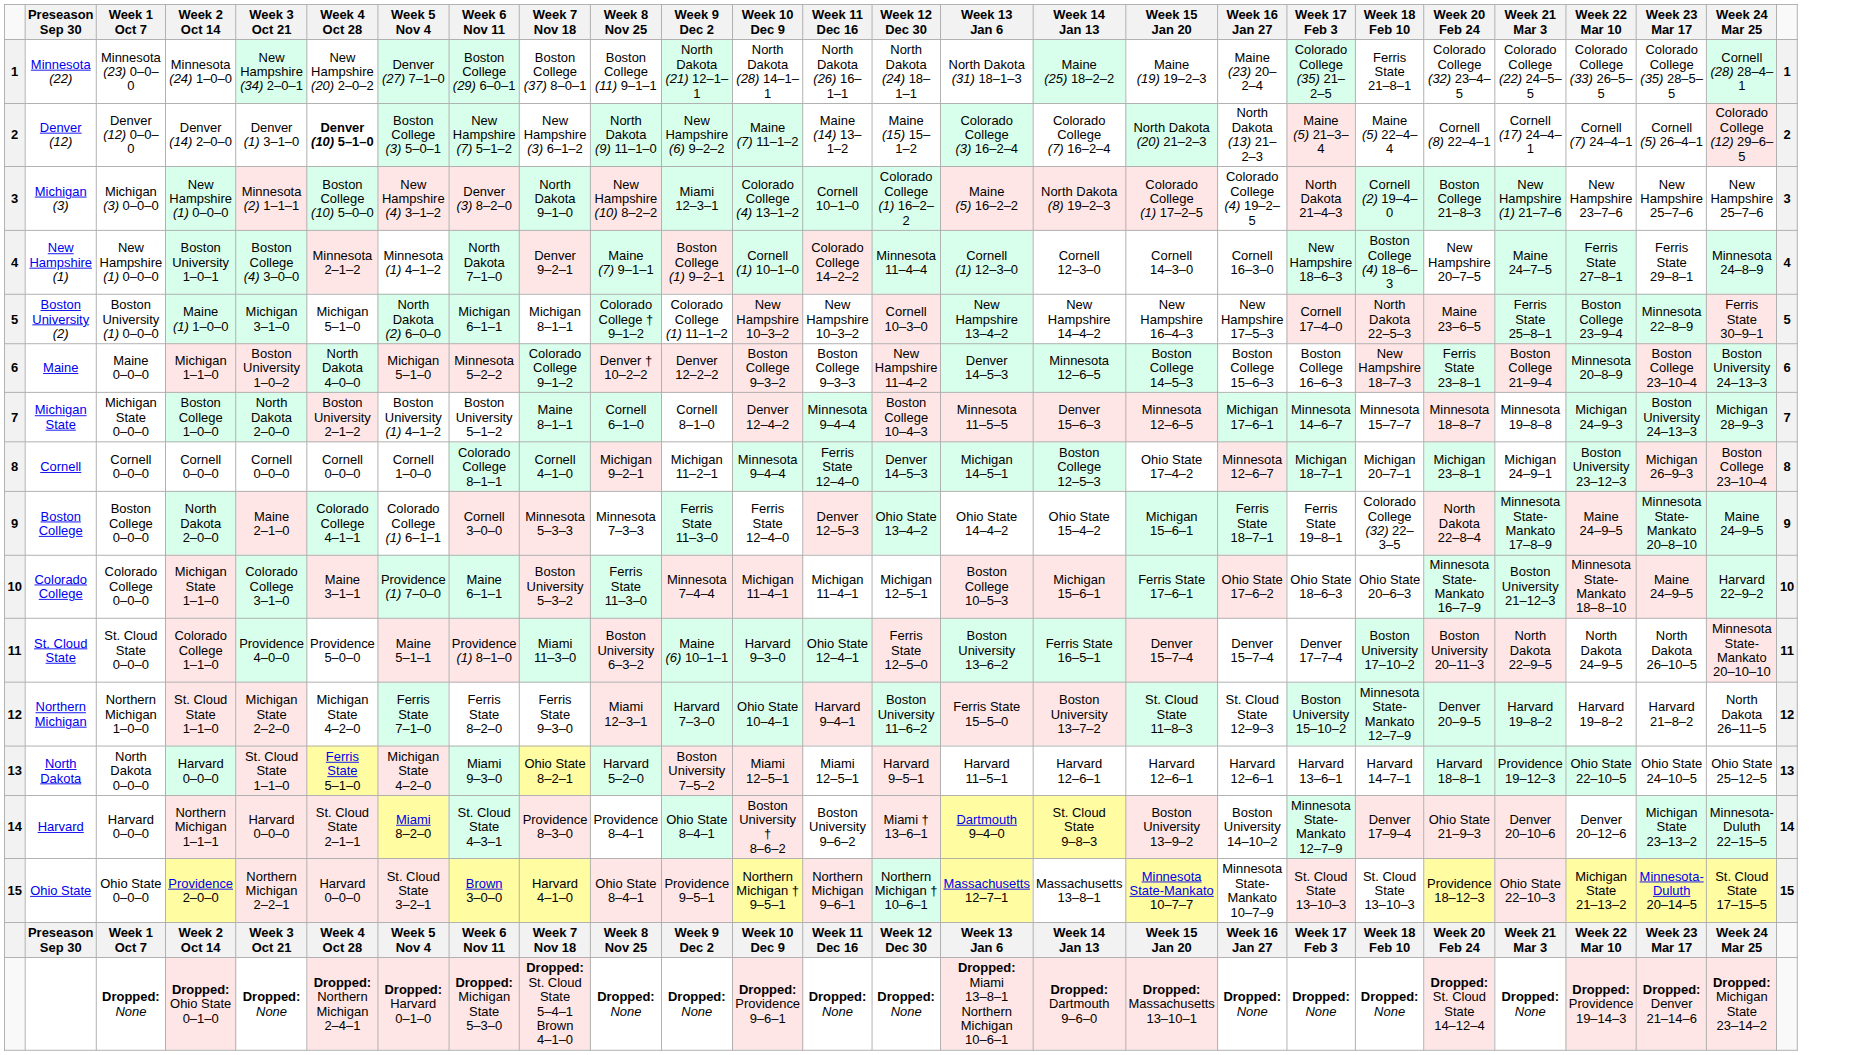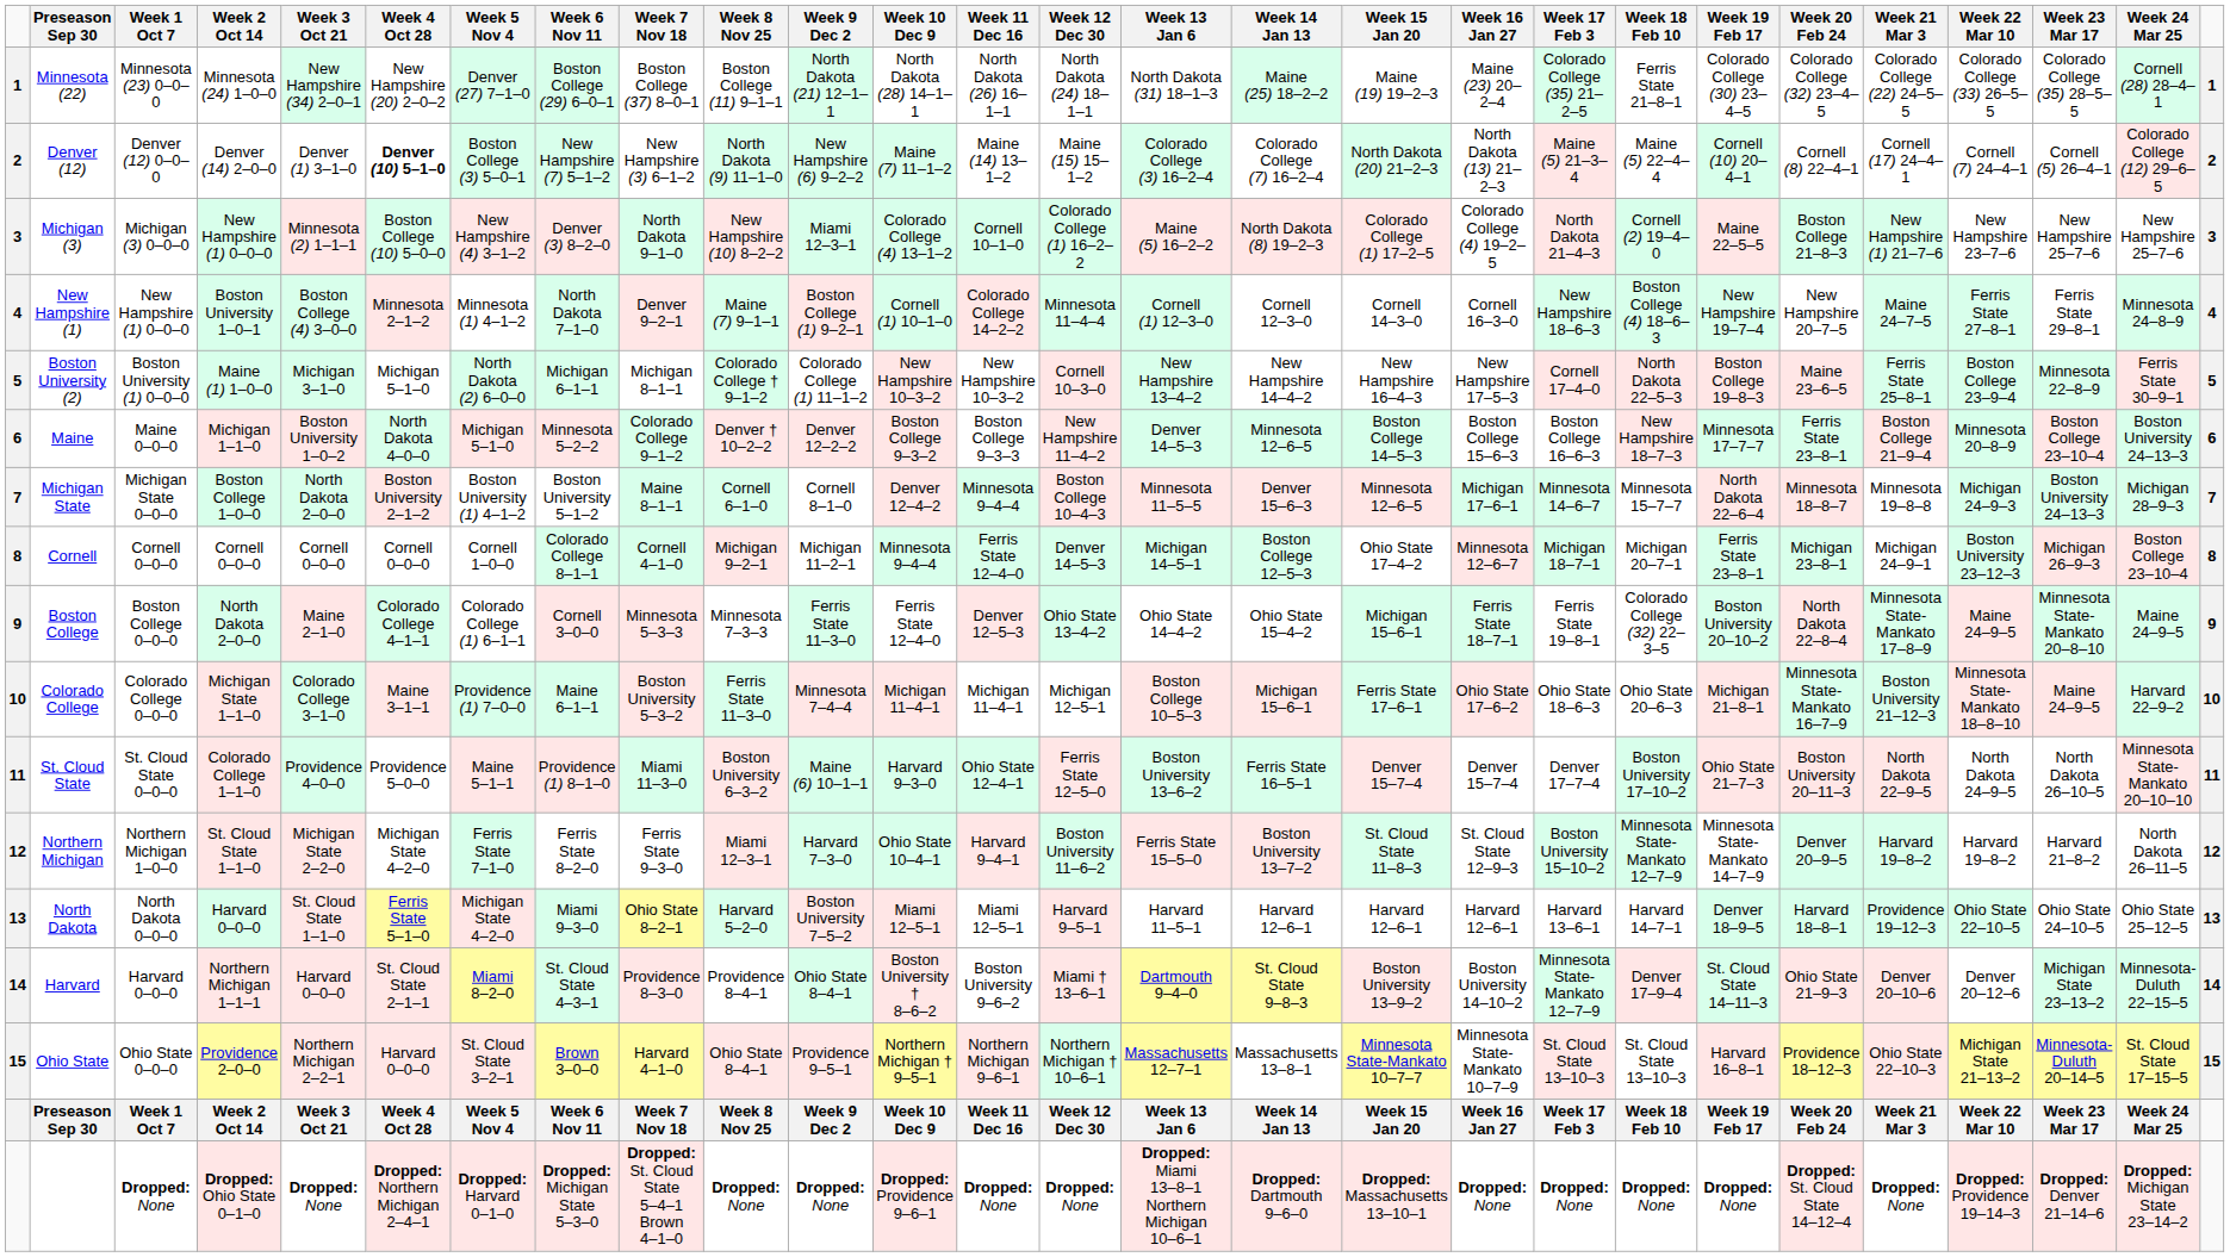+ column: Week 19 Feb 17 | Colorado College (30) 23–4–5 | Cornell (10) 20–4–1 | Maine 22–5–5 | New Hampshire 19–7–4 | Boston College 19–8–3 | Minnesota 17–7–7 | North Dakota 22–6–4 | Ferris State 23–8–1 | Boston University 20–10–2 | Michigan 21–8–1 | Ohio State 21–7–3 | Minnesota State-Mankato 14–7–9 | Denver 18–9–5 | St. Cloud State 14–11–3 | Harvard 16–8–1 | Week 19 Feb 17 | Dropped: None
